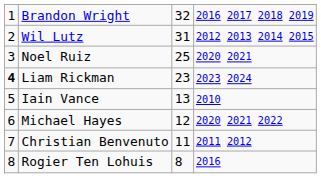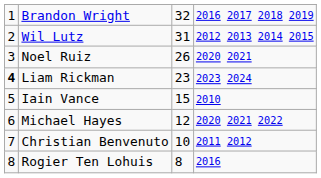Noel Ruiz | column 3: 25 -> 26
Iain Vance | column 3: 13 -> 15
Christian Benvenuto | column 3: 11 -> 10
